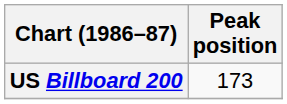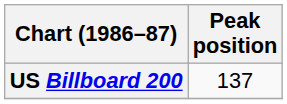US Billboard 200 | Peak position: 173 -> 137
